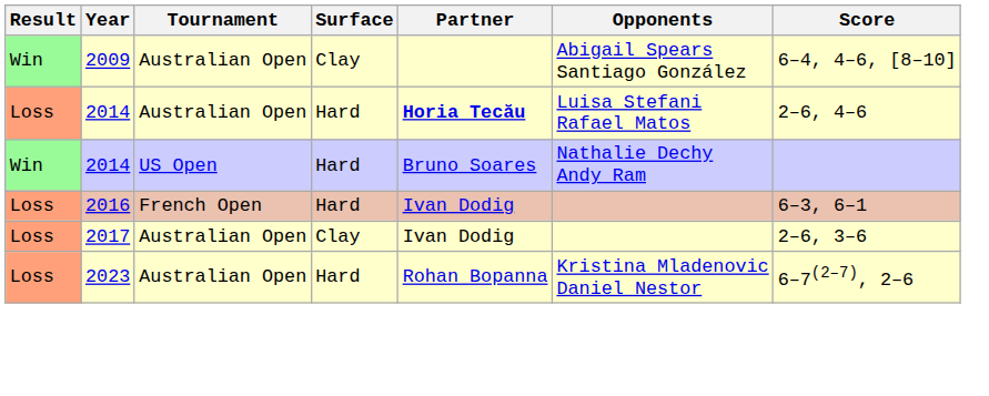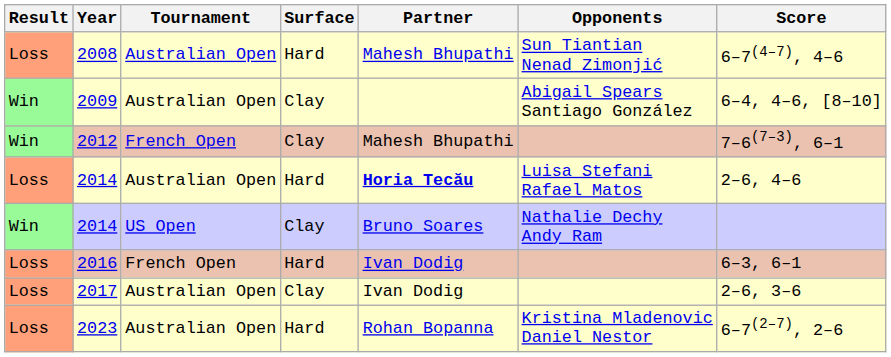+ row: Loss | 2008 | Australian Open | Hard | Mahesh Bhupathi | Sun Tiantian Nenad Zimonjić | 6–7(4–7), 4–6
+ row: Win | 2012 | French Open | Clay | Mahesh Bhupathi | 7–6(7–3), 6–1
2014 / US Open | Surface: Hard -> Clay
